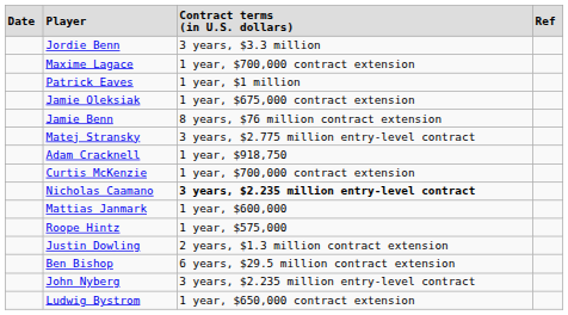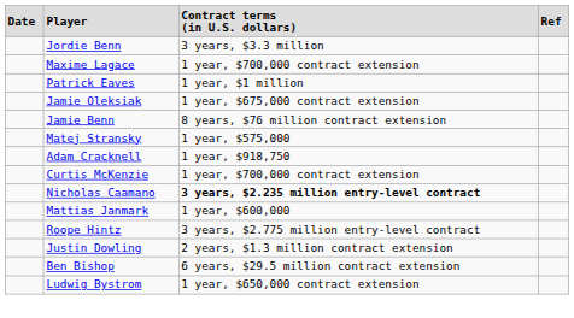Matej Stransky | column 3: 3 years, $2.775 million entry-level contract -> 1 year, $575,000
Roope Hintz | column 3: 1 year, $575,000 -> 3 years, $2.775 million entry-level contract
- row: John Nyberg | 3 years, $2.235 million entry-level contract
